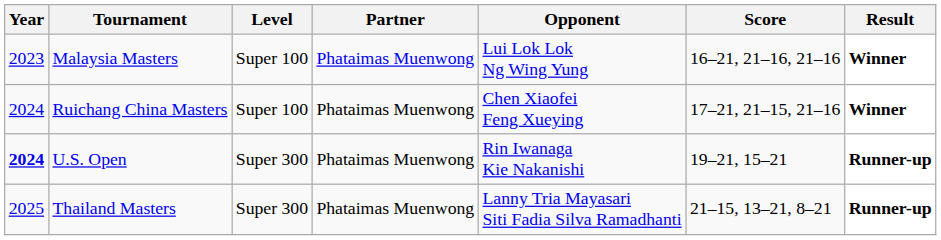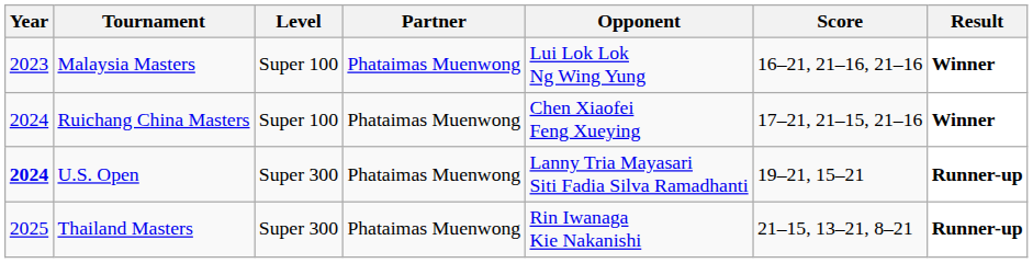U.S. Open | Opponent: Rin Iwanaga Kie Nakanishi -> Lanny Tria Mayasari Siti Fadia Silva Ramadhanti
Thailand Masters | Opponent: Lanny Tria Mayasari Siti Fadia Silva Ramadhanti -> Rin Iwanaga Kie Nakanishi
